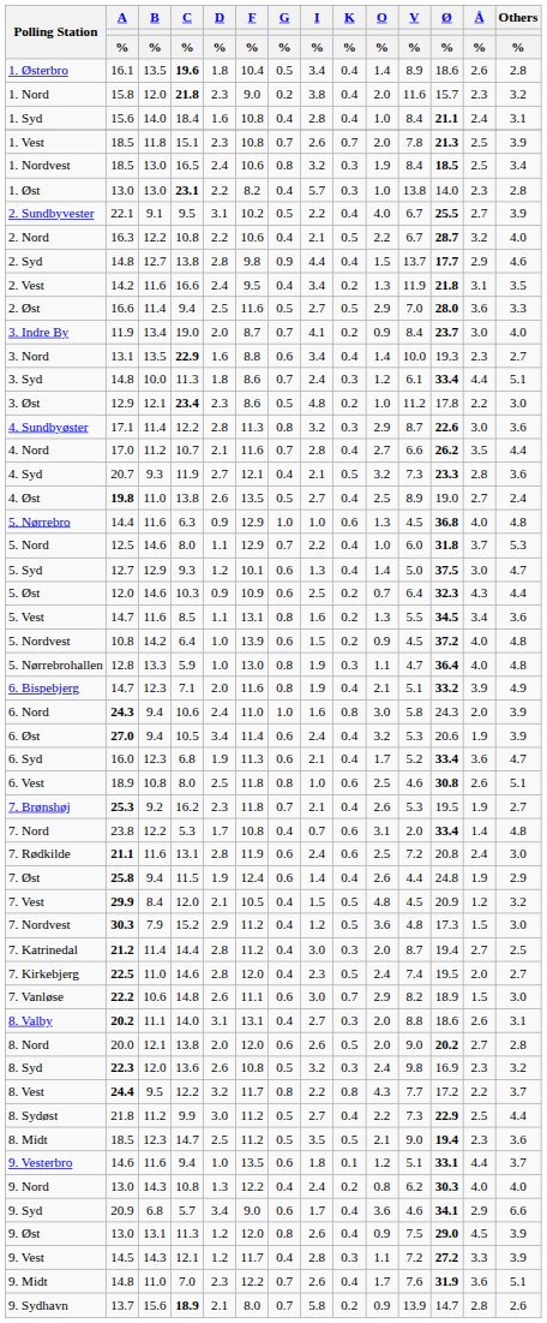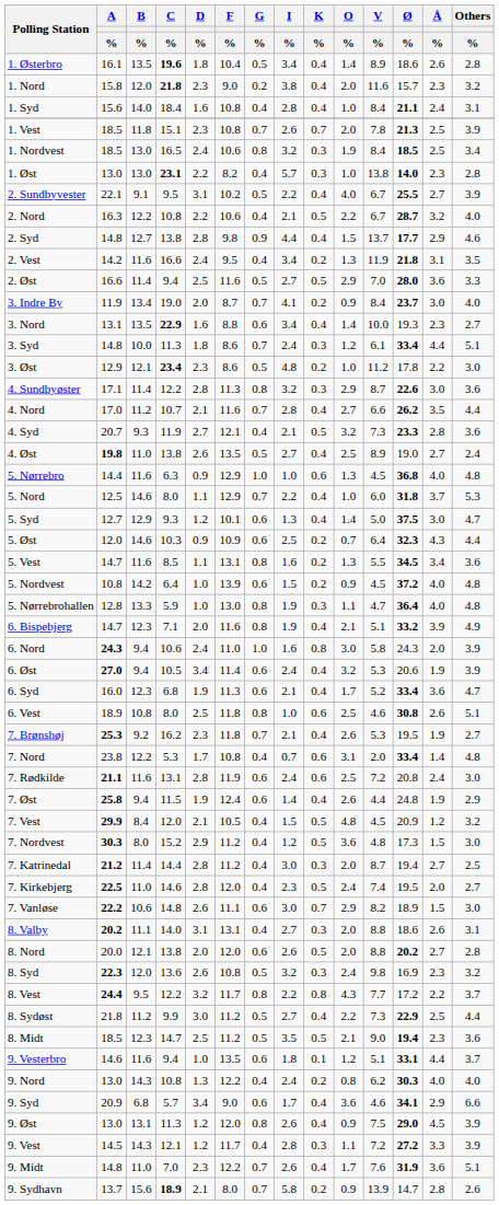1. Øst | Ø / %: normal -> bold
7. Nordvest | B / %: 7.9 -> 8.0
8. Nord | V / %: 9.0 -> 8.8
